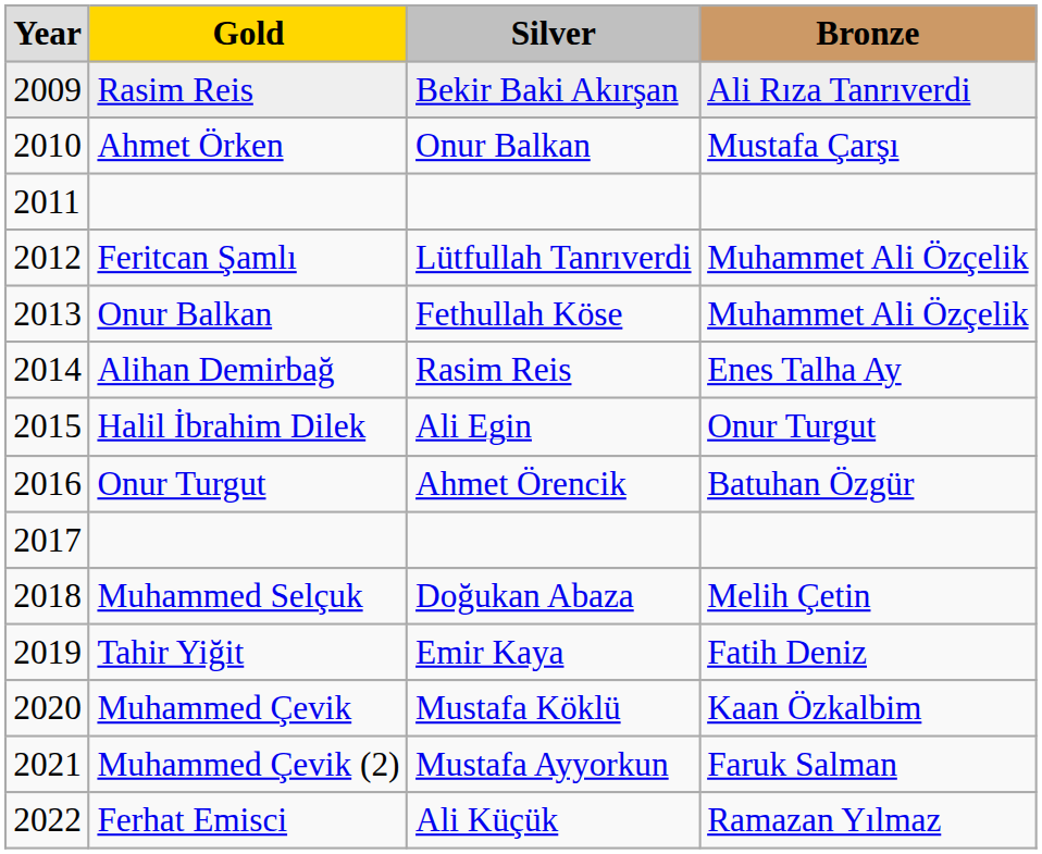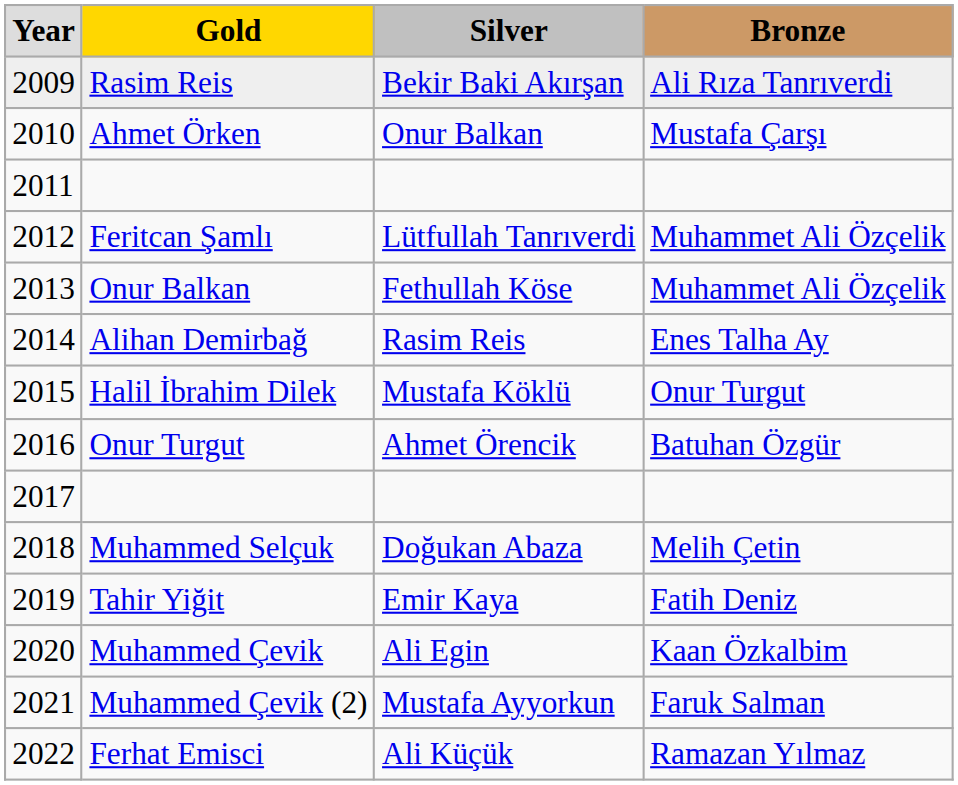Halil İbrahim Dilek | column 3: Ali Egin -> Mustafa Köklü
Muhammed Çevik | column 3: Mustafa Köklü -> Ali Egin
